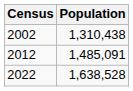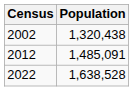2002 | Population: 1,310,438 -> 1,320,438
